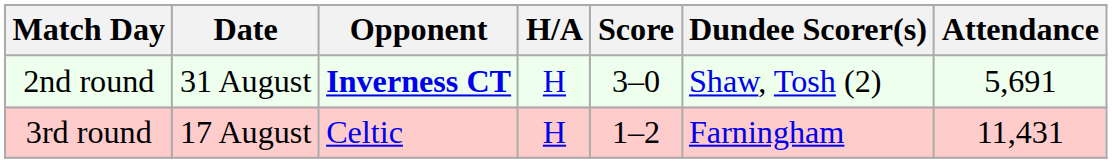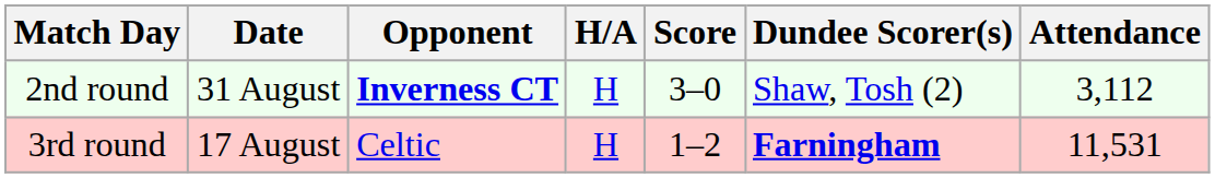2nd round | Attendance: 5,691 -> 3,112
3rd round | Dundee Scorer(s): normal -> bold
3rd round | Attendance: 11,431 -> 11,531
